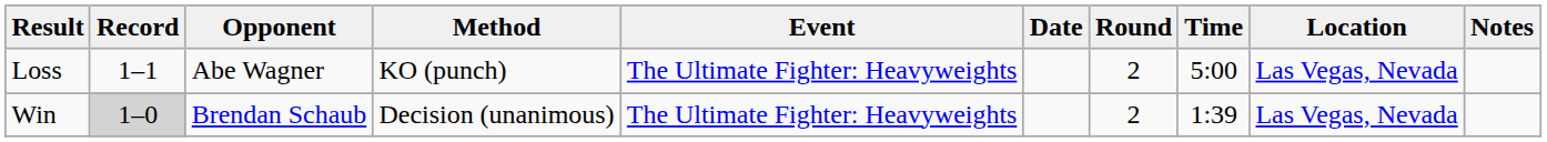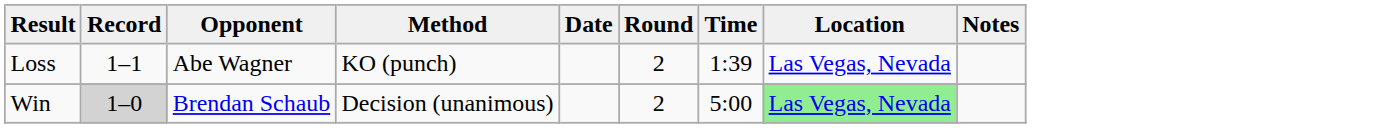- column: Event | The Ultimate Fighter: Heavyweights | The Ultimate Fighter: Heavyweights
Loss | Time: 5:00 -> 1:39
Win | Time: 1:39 -> 5:00
Win | Location: no background -> lightgreen background
